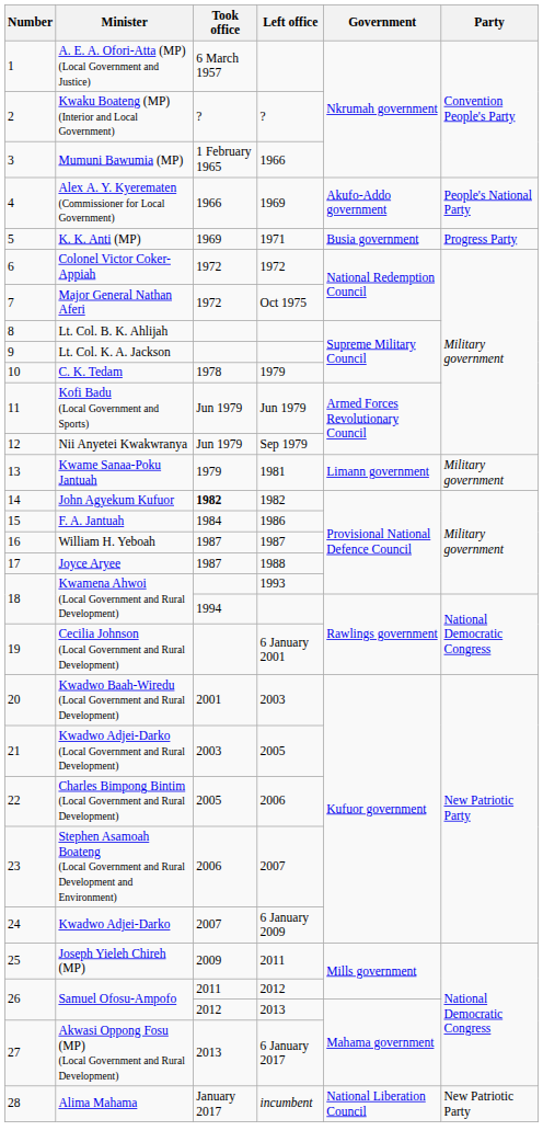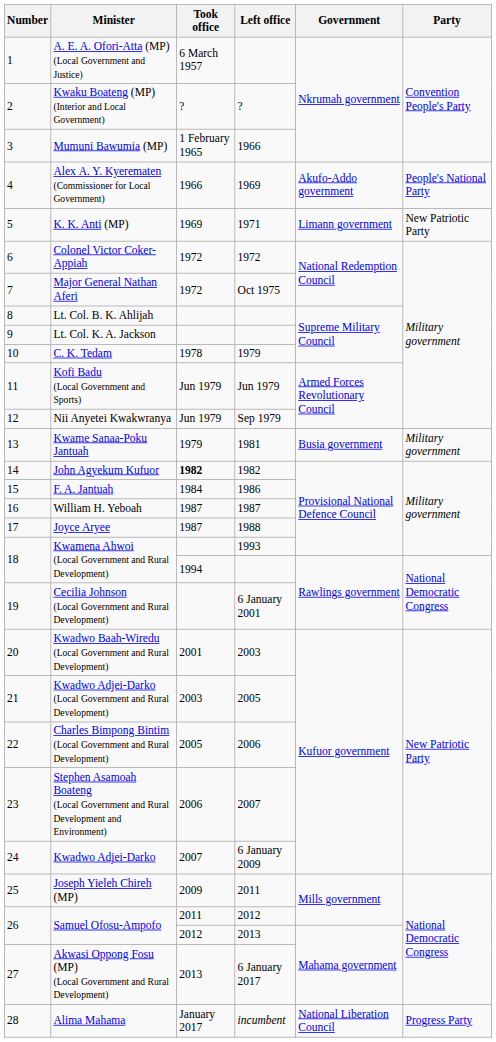K. K. Anti (MP) | Government: Busia government -> Limann government
K. K. Anti (MP) | Party: Progress Party -> New Patriotic Party
Kwame Sanaa-Poku Jantuah | Government: Limann government -> Busia government
Alima Mahama | Party: New Patriotic Party -> Progress Party
